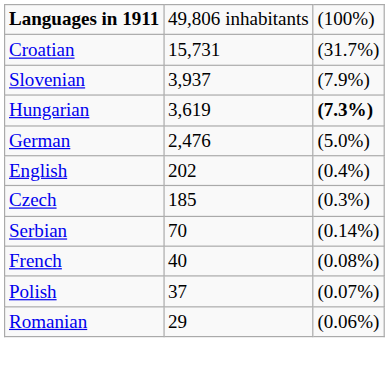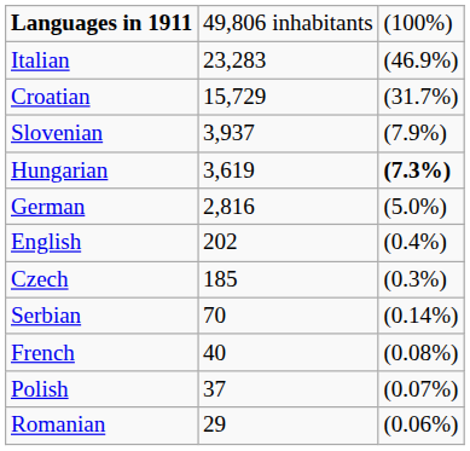+ row: Italian | 23,283 | (46.9%)
Croatian | column 2: 15,731 -> 15,729
German | column 2: 2,476 -> 2,816
